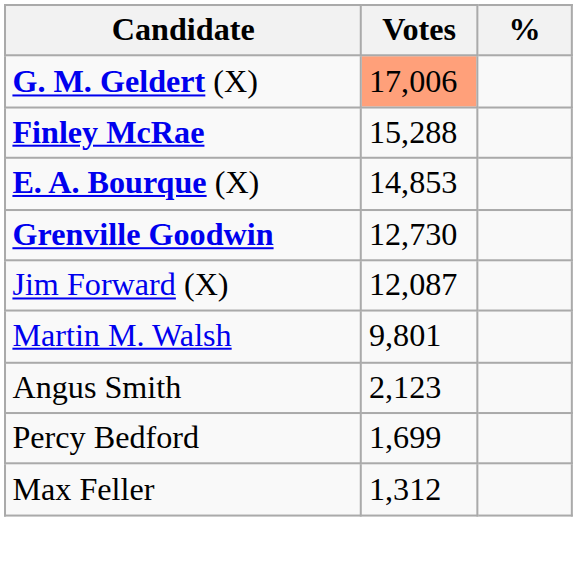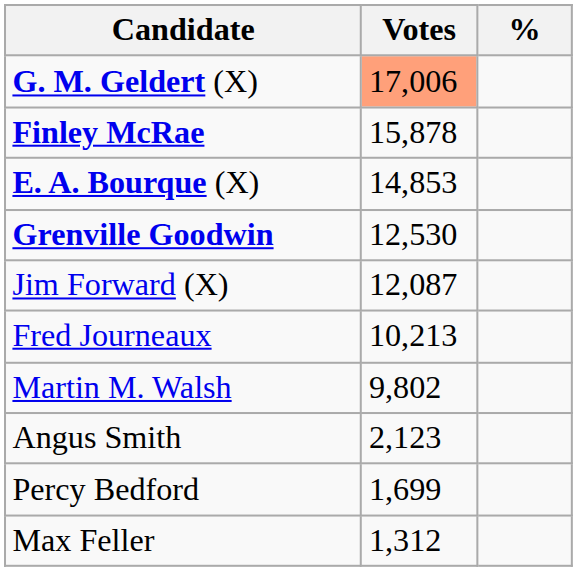Finley McRae | Votes: 15,288 -> 15,878
Grenville Goodwin | Votes: 12,730 -> 12,530
+ row: Fred Journeaux | 10,213
Martin M. Walsh | Votes: 9,801 -> 9,802
